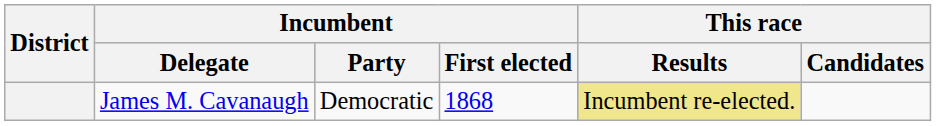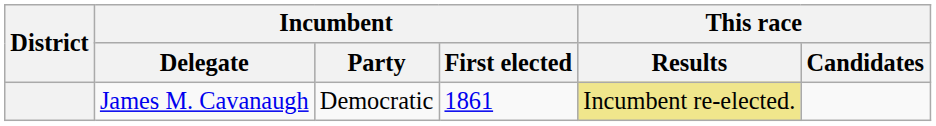James M. Cavanaugh | Incumbent / First elected: 1868 -> 1861
